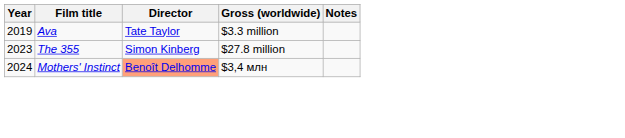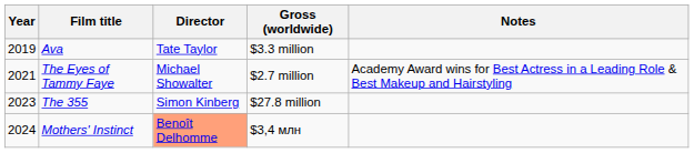+ row: 2021 | The Eyes of Tammy Faye | Michael Showalter | $2.7 million | Academy Award wins for Best Actress in a Leading Role & Best Makeup and Hairstyling
